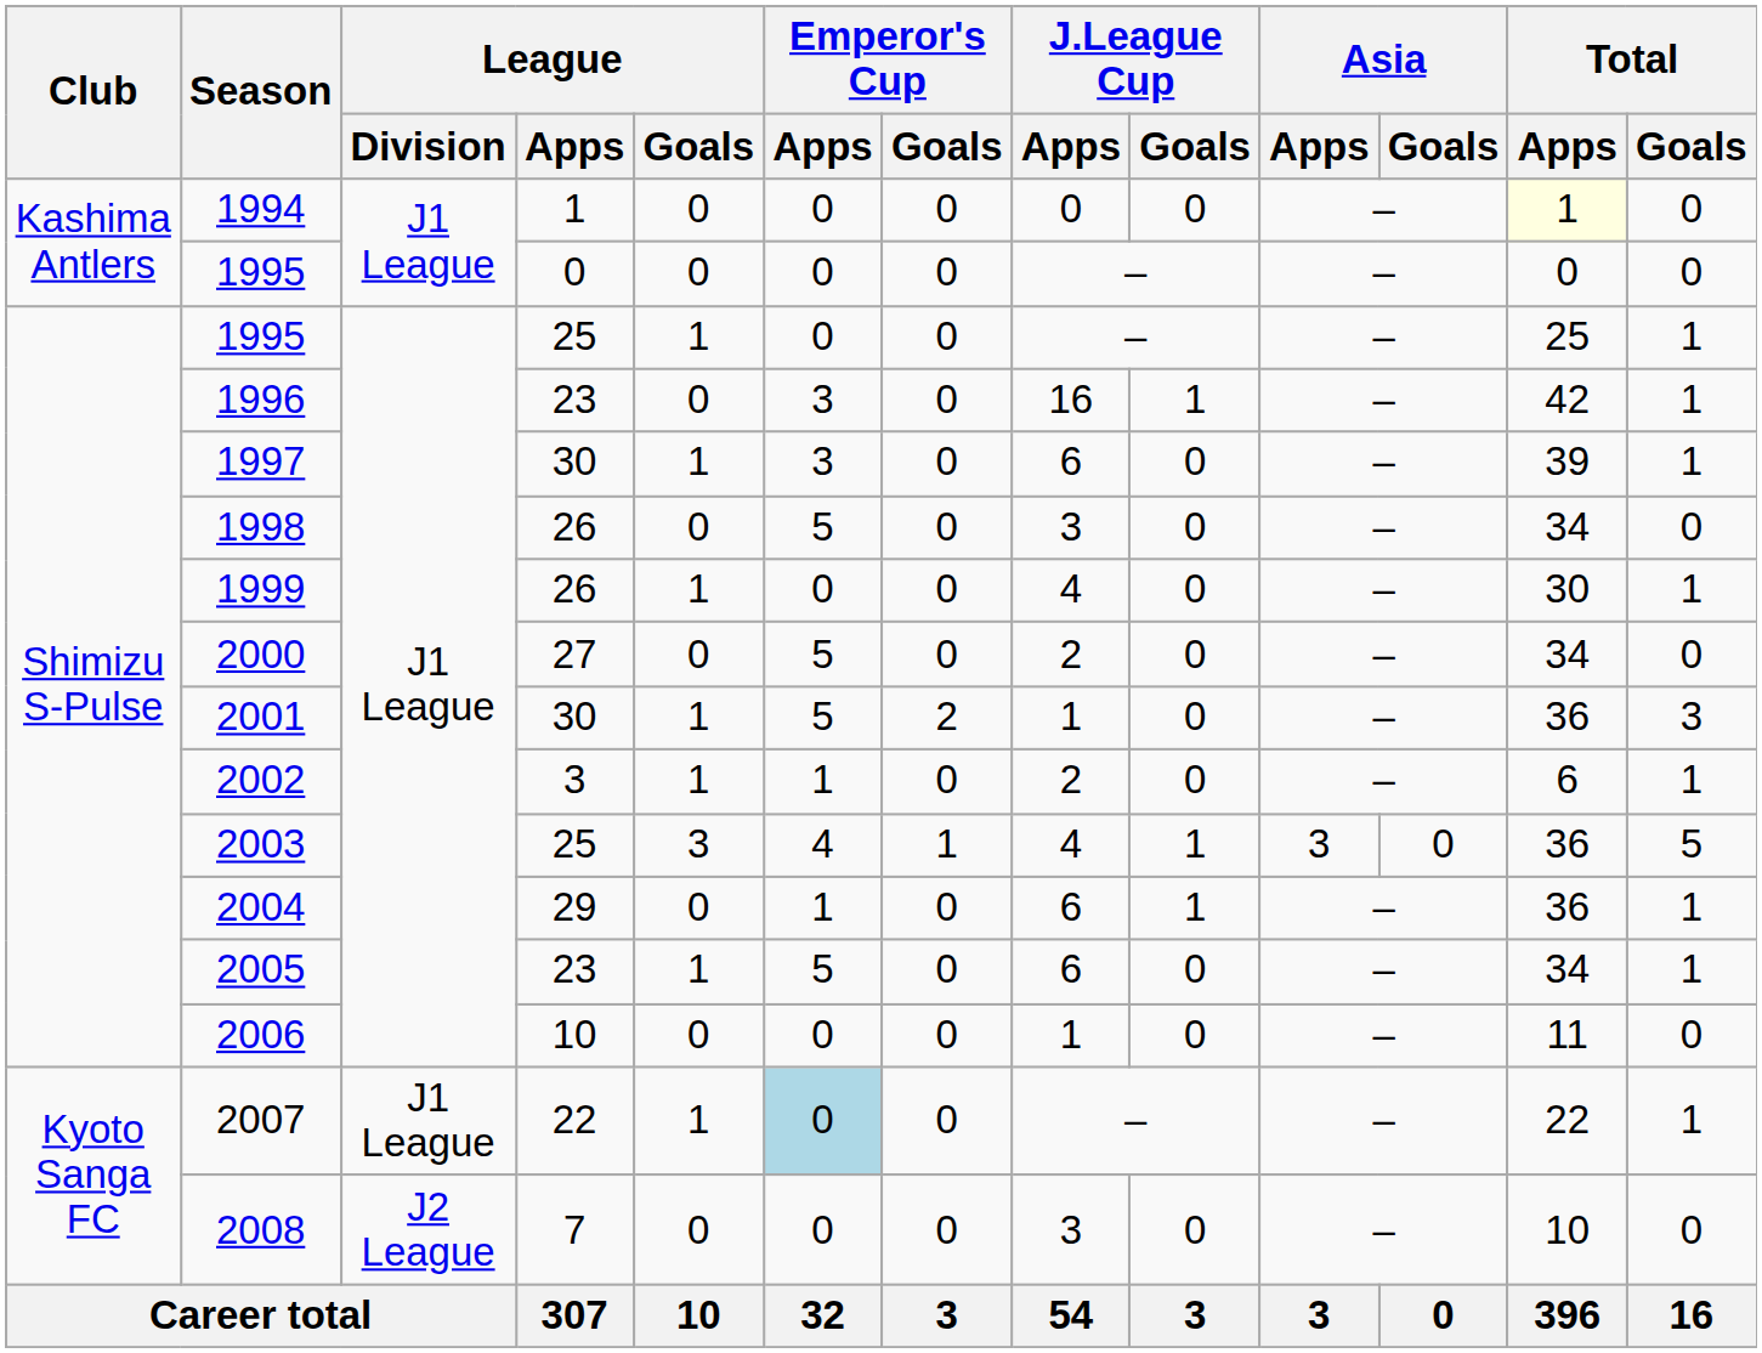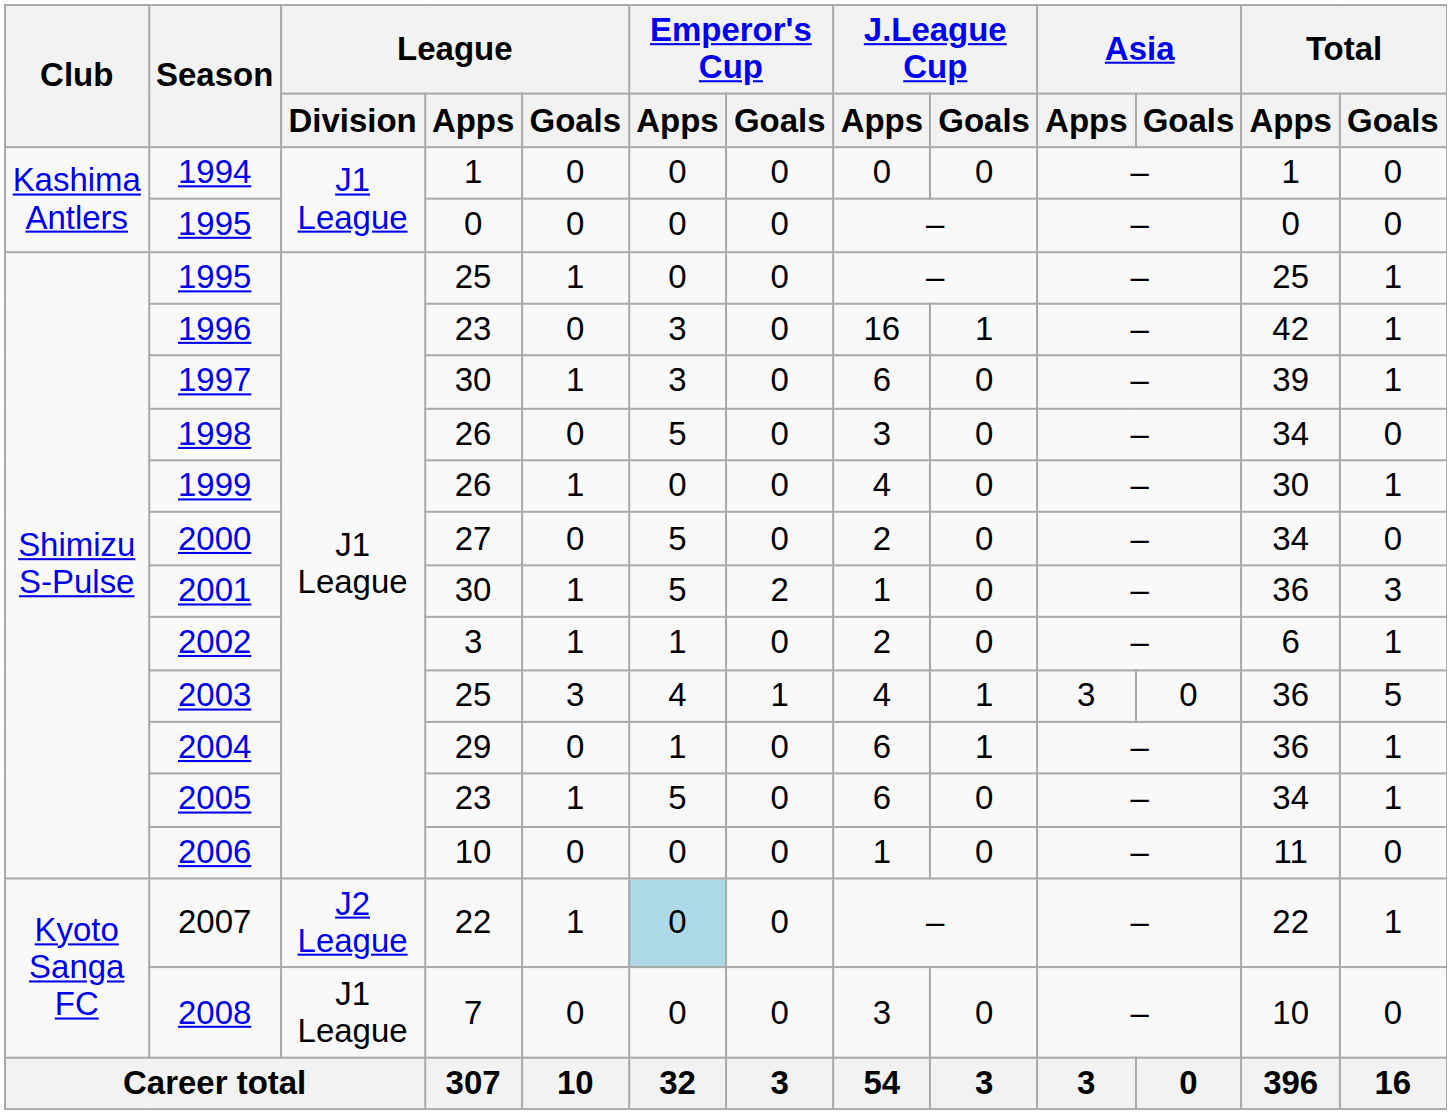1994 | Total / Apps: lightyellow background -> no background
2007 | League / Division: J1 League -> J2 League
2008 | League / Division: J2 League -> J1 League
